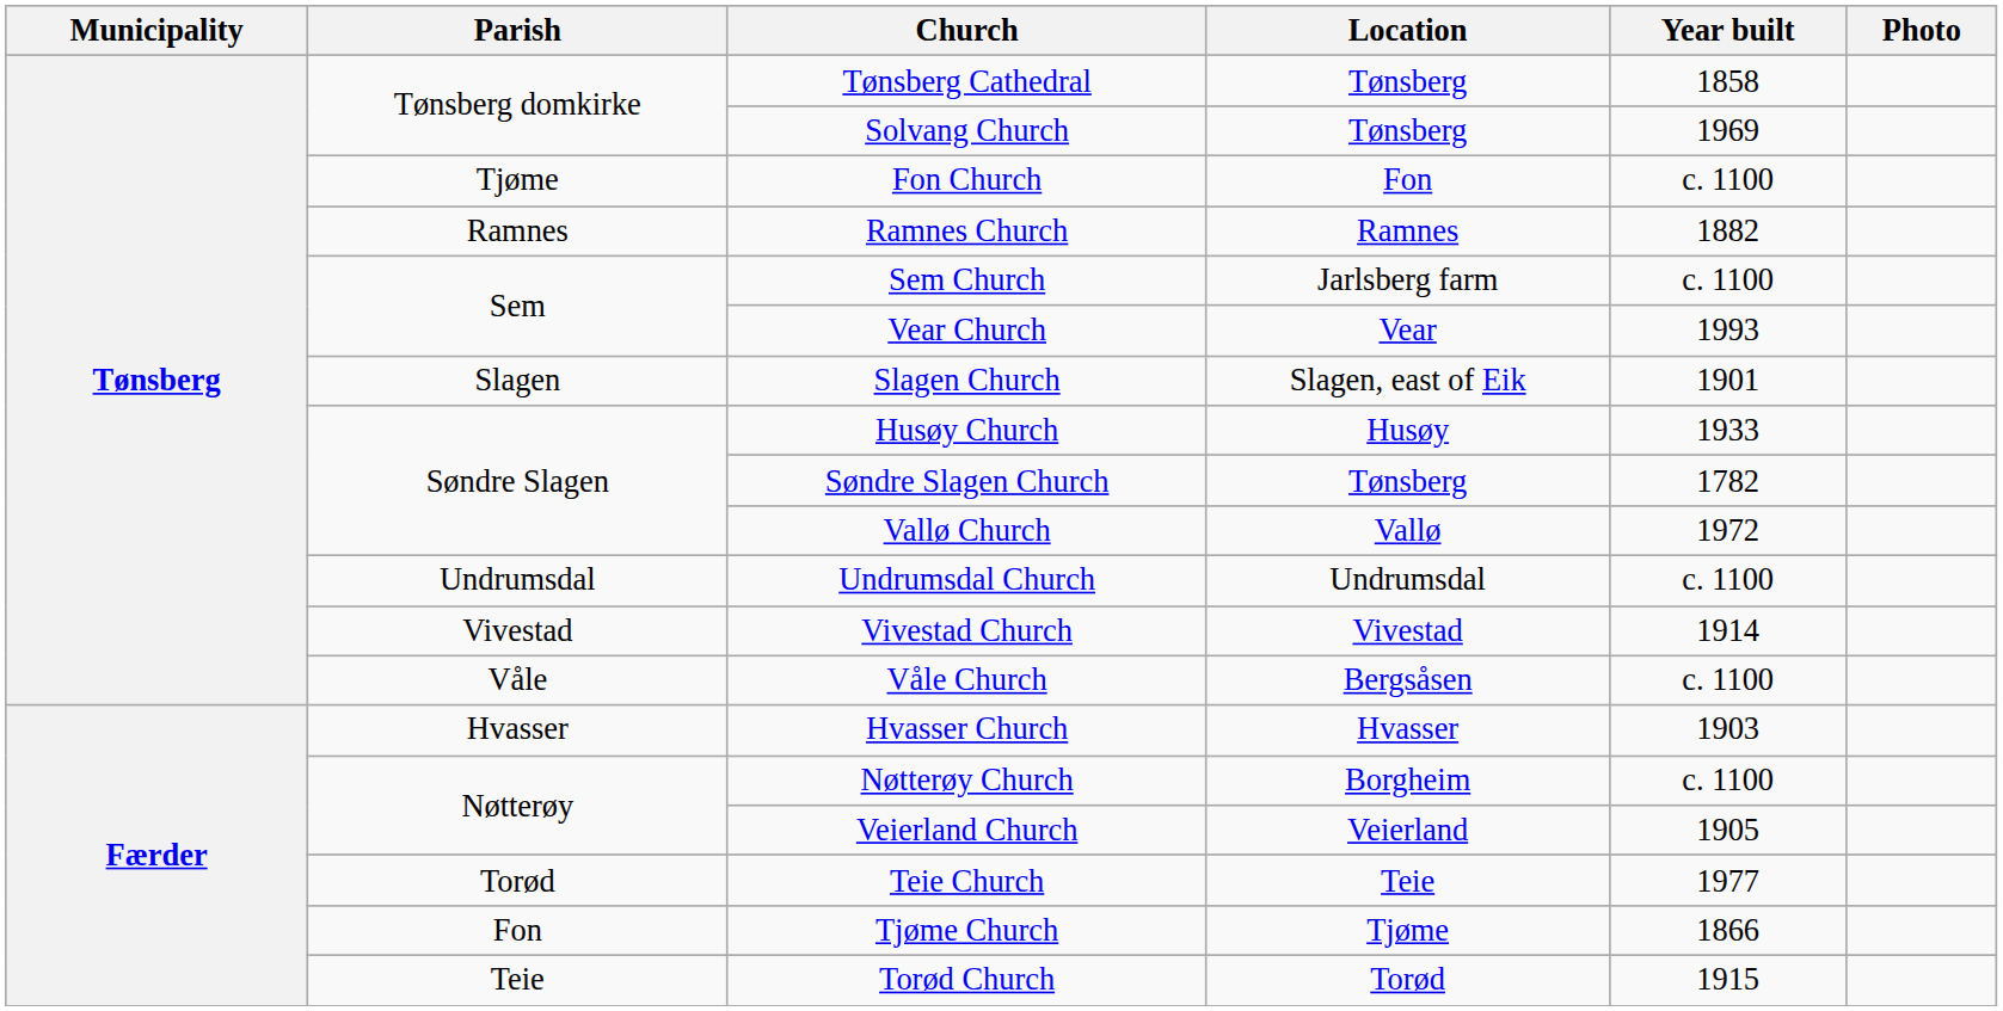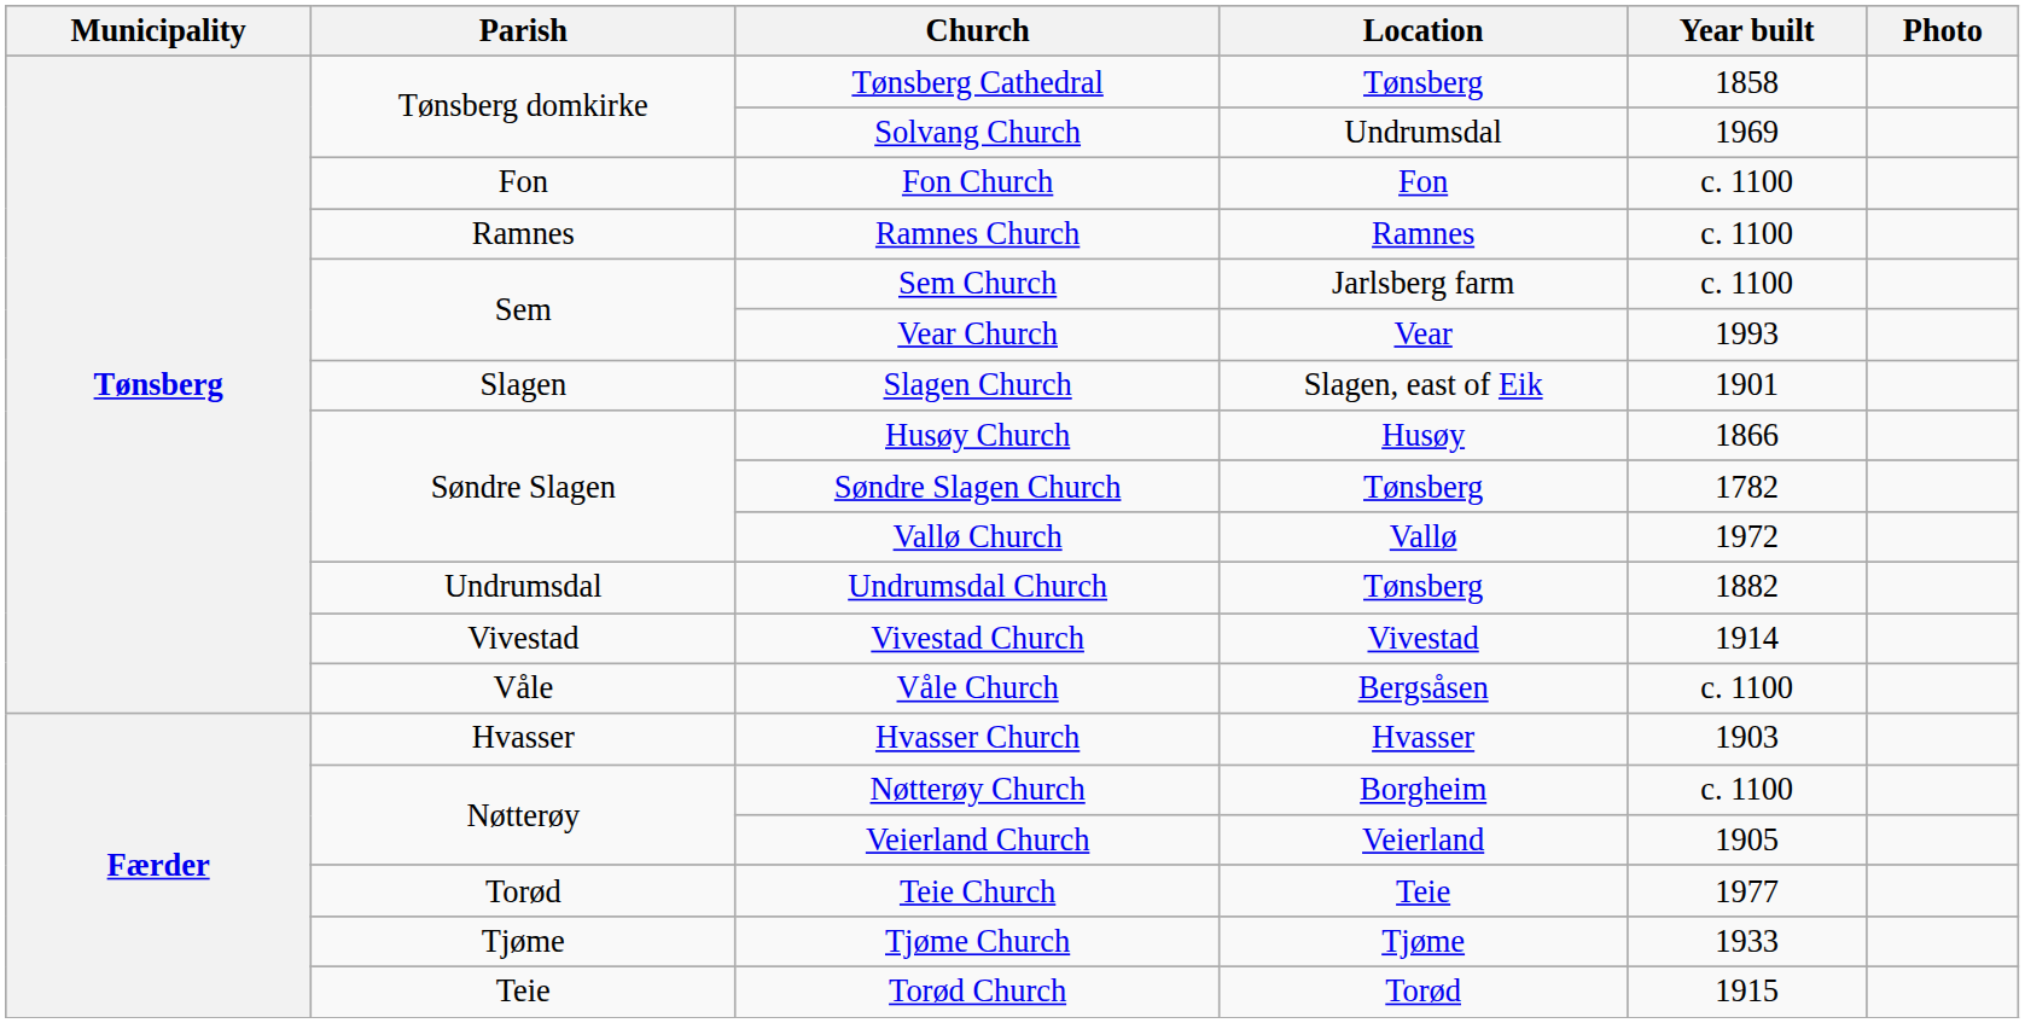Solvang Church | Location: Tønsberg -> Undrumsdal
Fon Church | Parish: Tjøme -> Fon
Ramnes Church | Year built: 1882 -> c. 1100
Husøy Church | Year built: 1933 -> 1866
Undrumsdal Church | Location: Undrumsdal -> Tønsberg
Undrumsdal Church | Year built: c. 1100 -> 1882
Tjøme Church | Parish: Fon -> Tjøme
Tjøme Church | Year built: 1866 -> 1933
